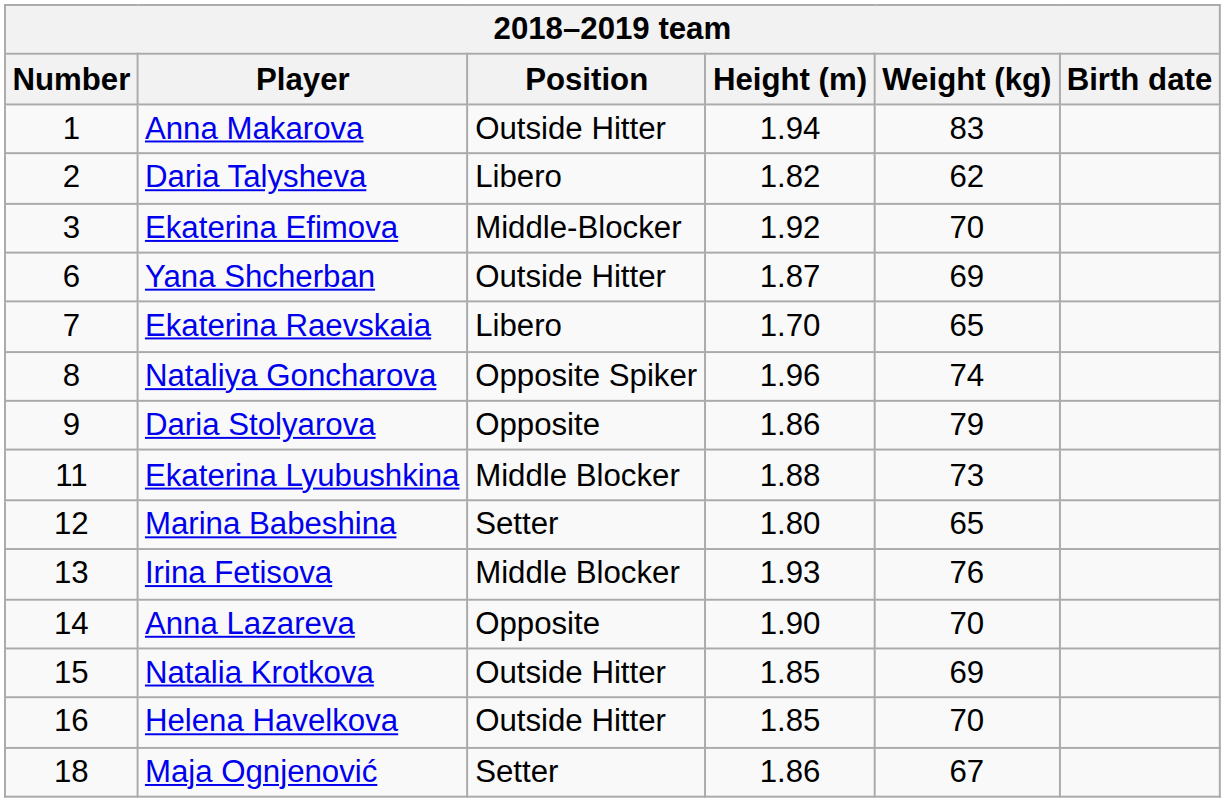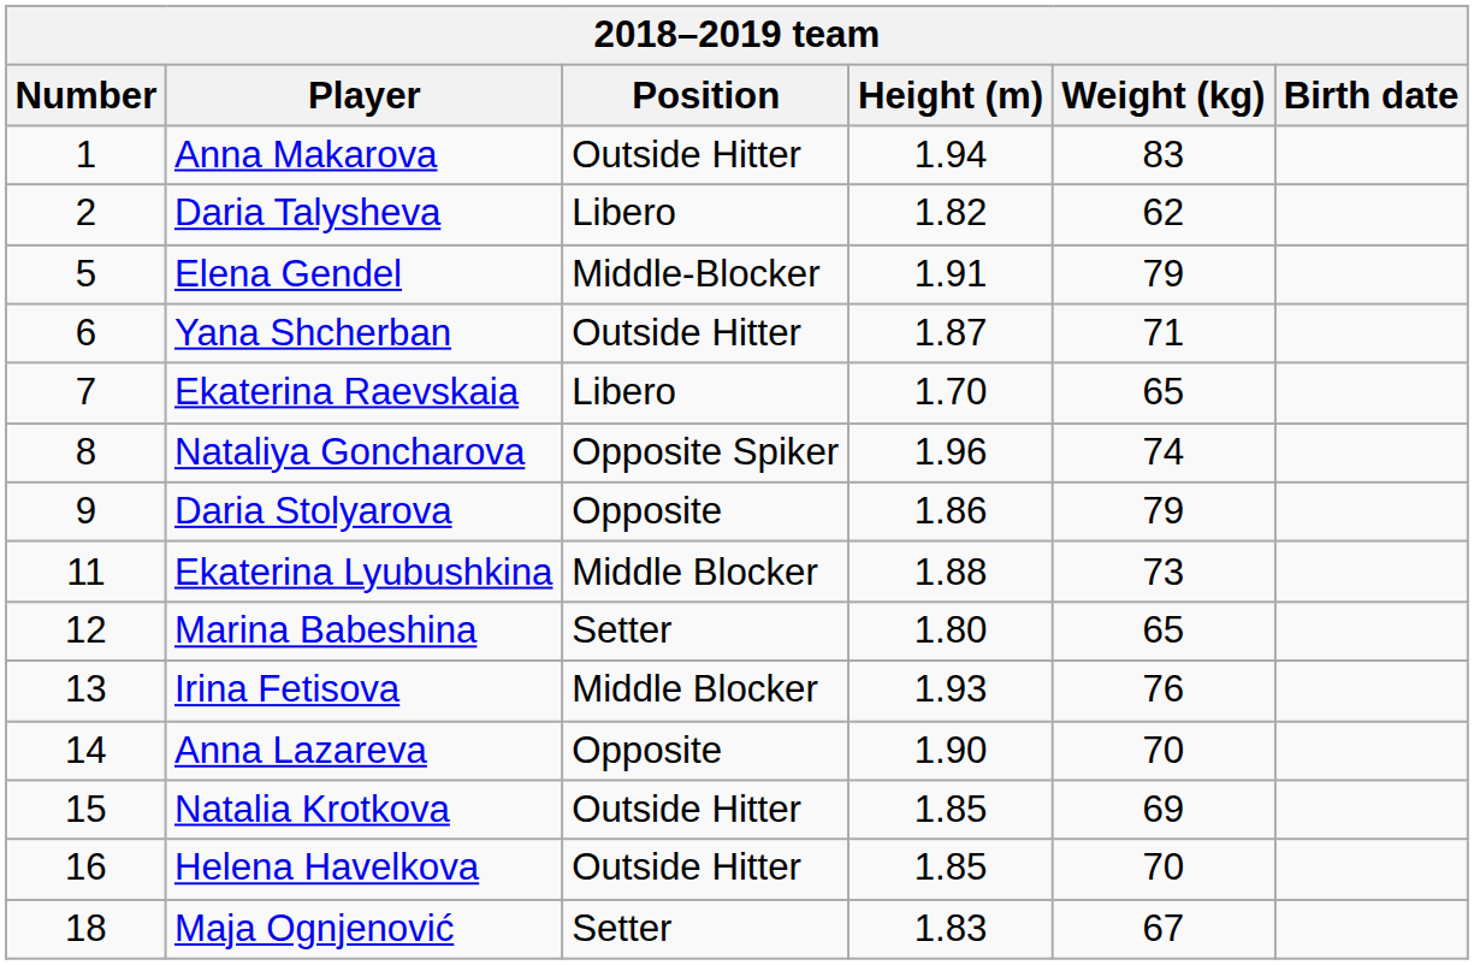- row: 3 | Ekaterina Efimova | Middle-Blocker | 1.92 | 70
+ row: 5 | Elena Gendel | Middle-Blocker | 1.91 | 79
Yana Shcherban | Weight (kg): 69 -> 71
Maja Ognjenović | Height (m): 1.86 -> 1.83
